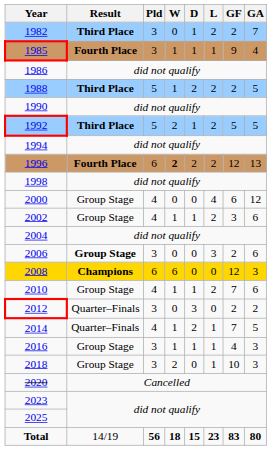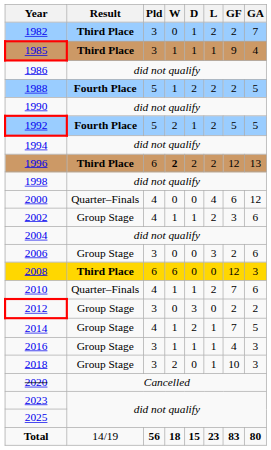1985 | Result: Fourth Place -> Third Place
1988 | Result: Third Place -> Fourth Place
1992 | Result: Third Place -> Fourth Place
1996 | Result: Fourth Place -> Third Place
2000 | Result: Group Stage -> Quarter–Finals
2006 | Result: bold -> normal
2008 | Result: Champions -> Third Place
2010 | Result: Group Stage -> Quarter–Finals
2012 | Result: Quarter–Finals -> Group Stage
2014 | Result: Quarter–Finals -> Group Stage
